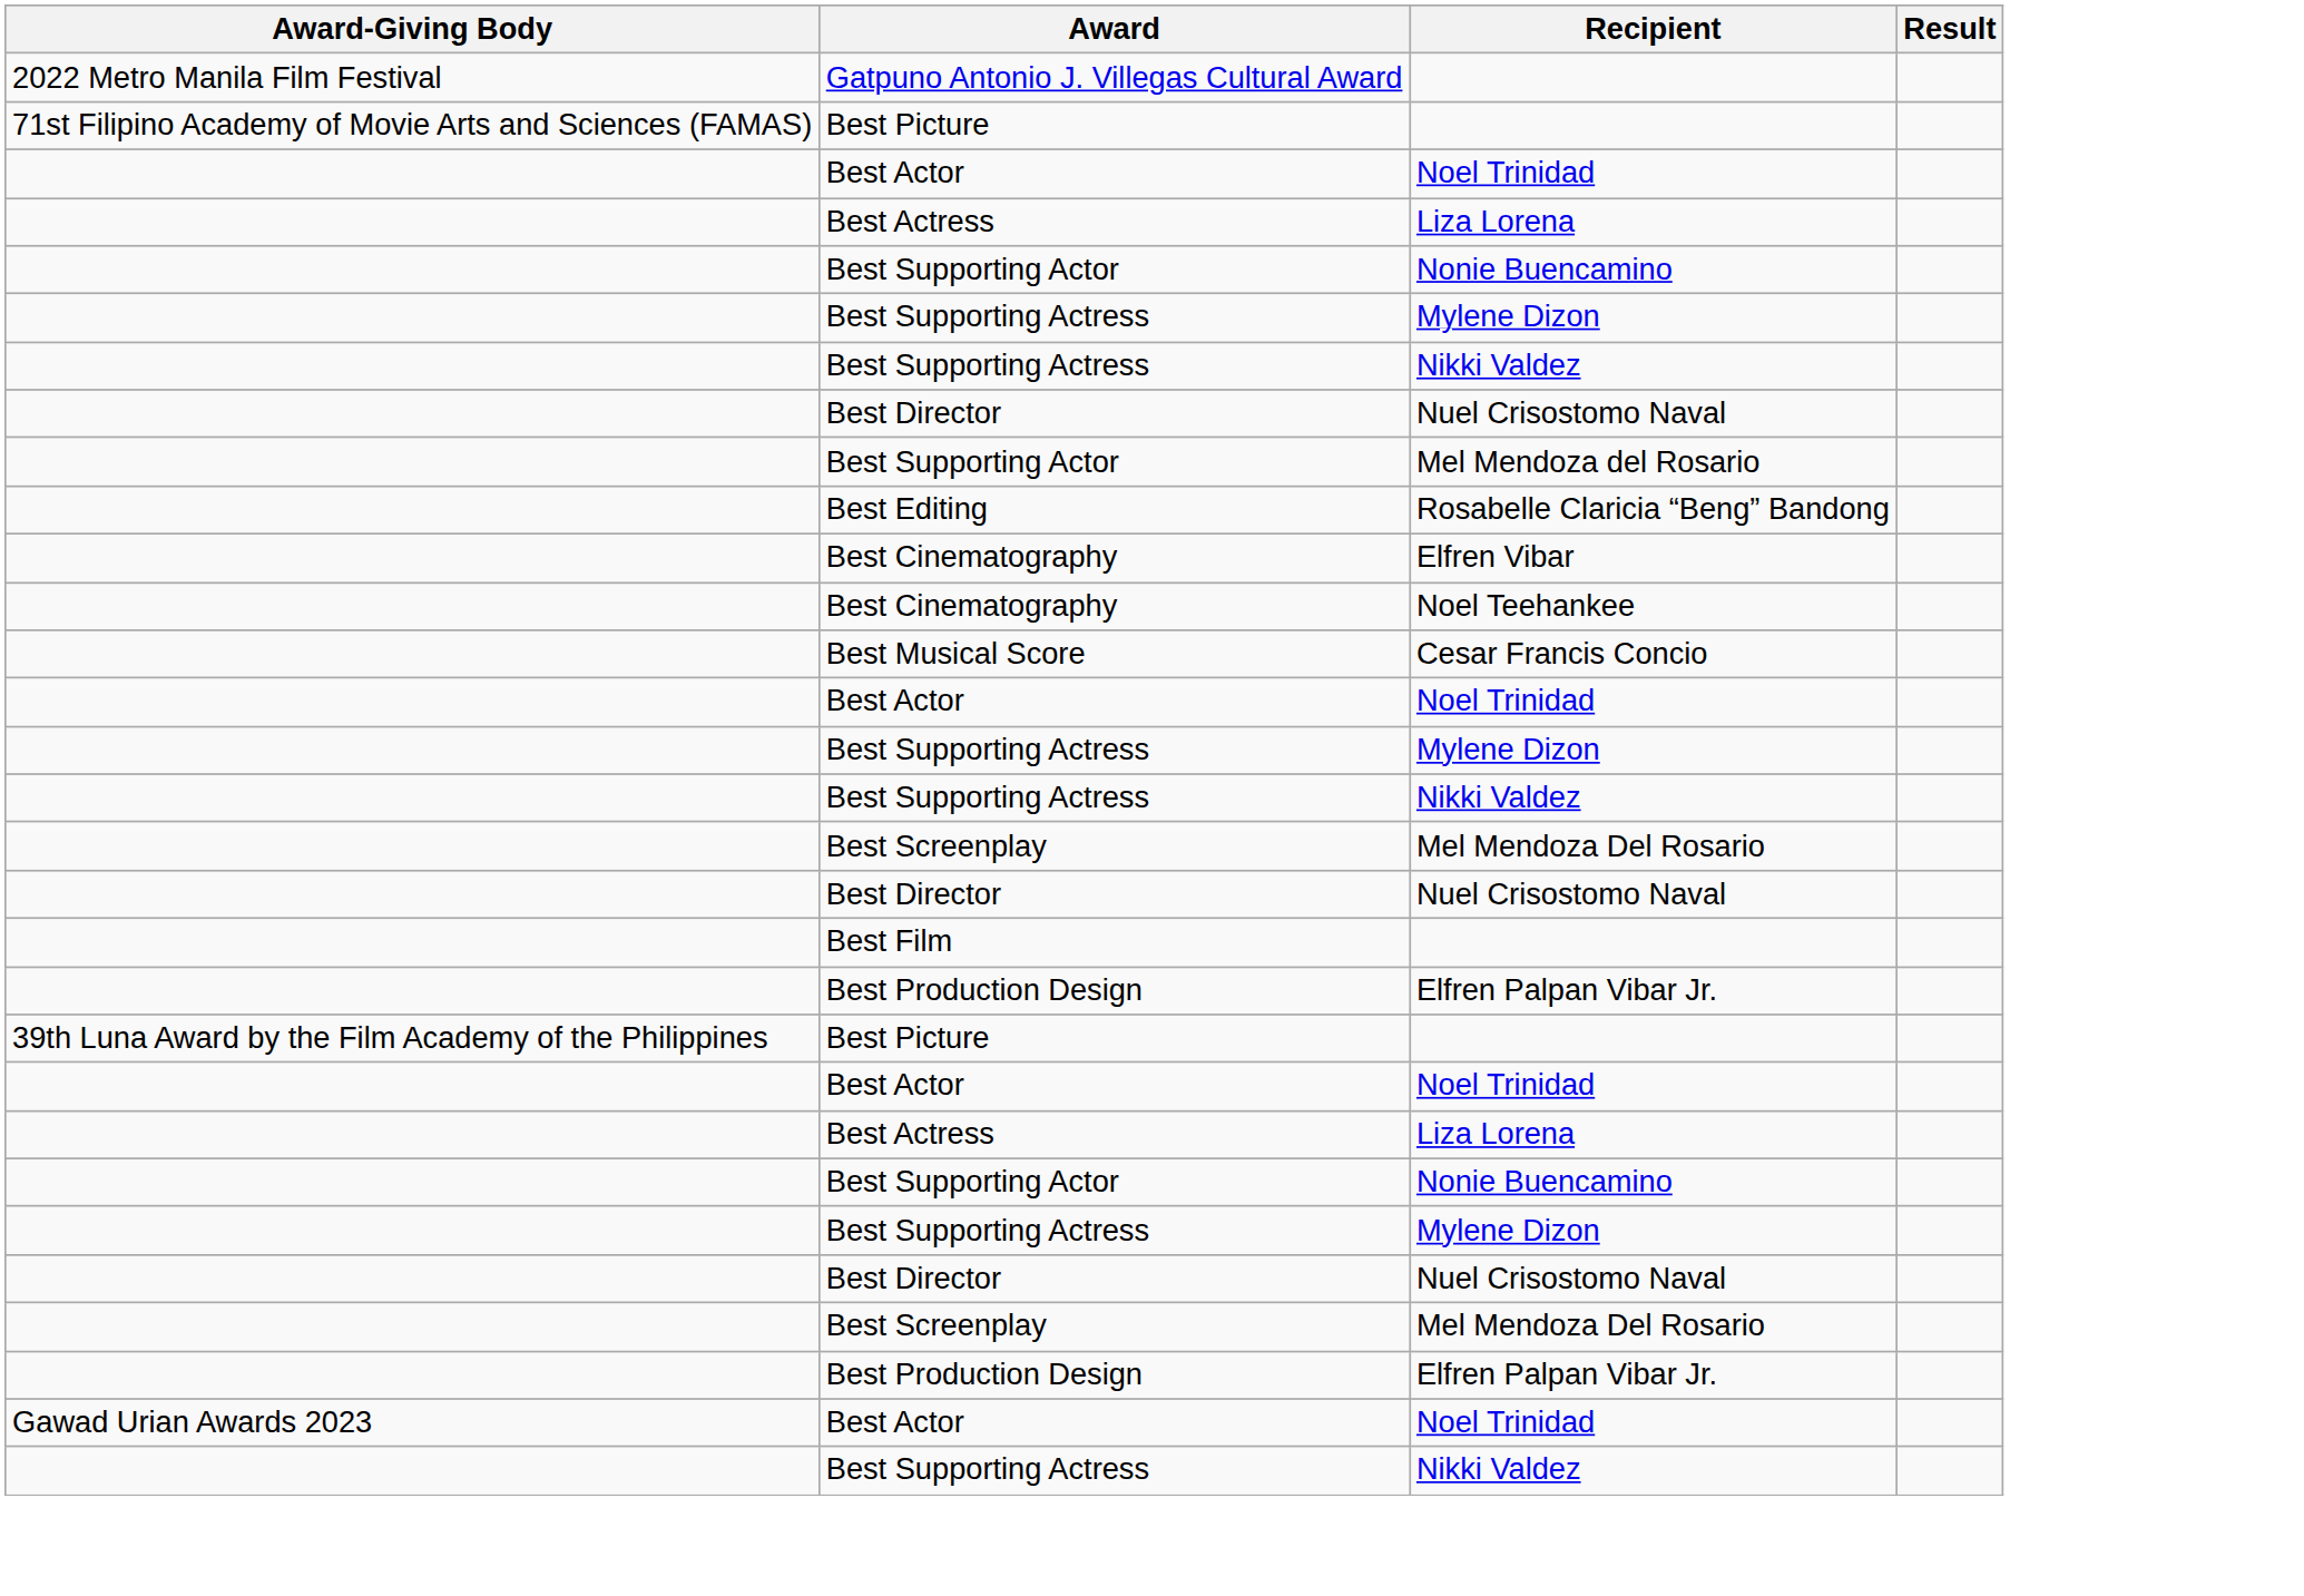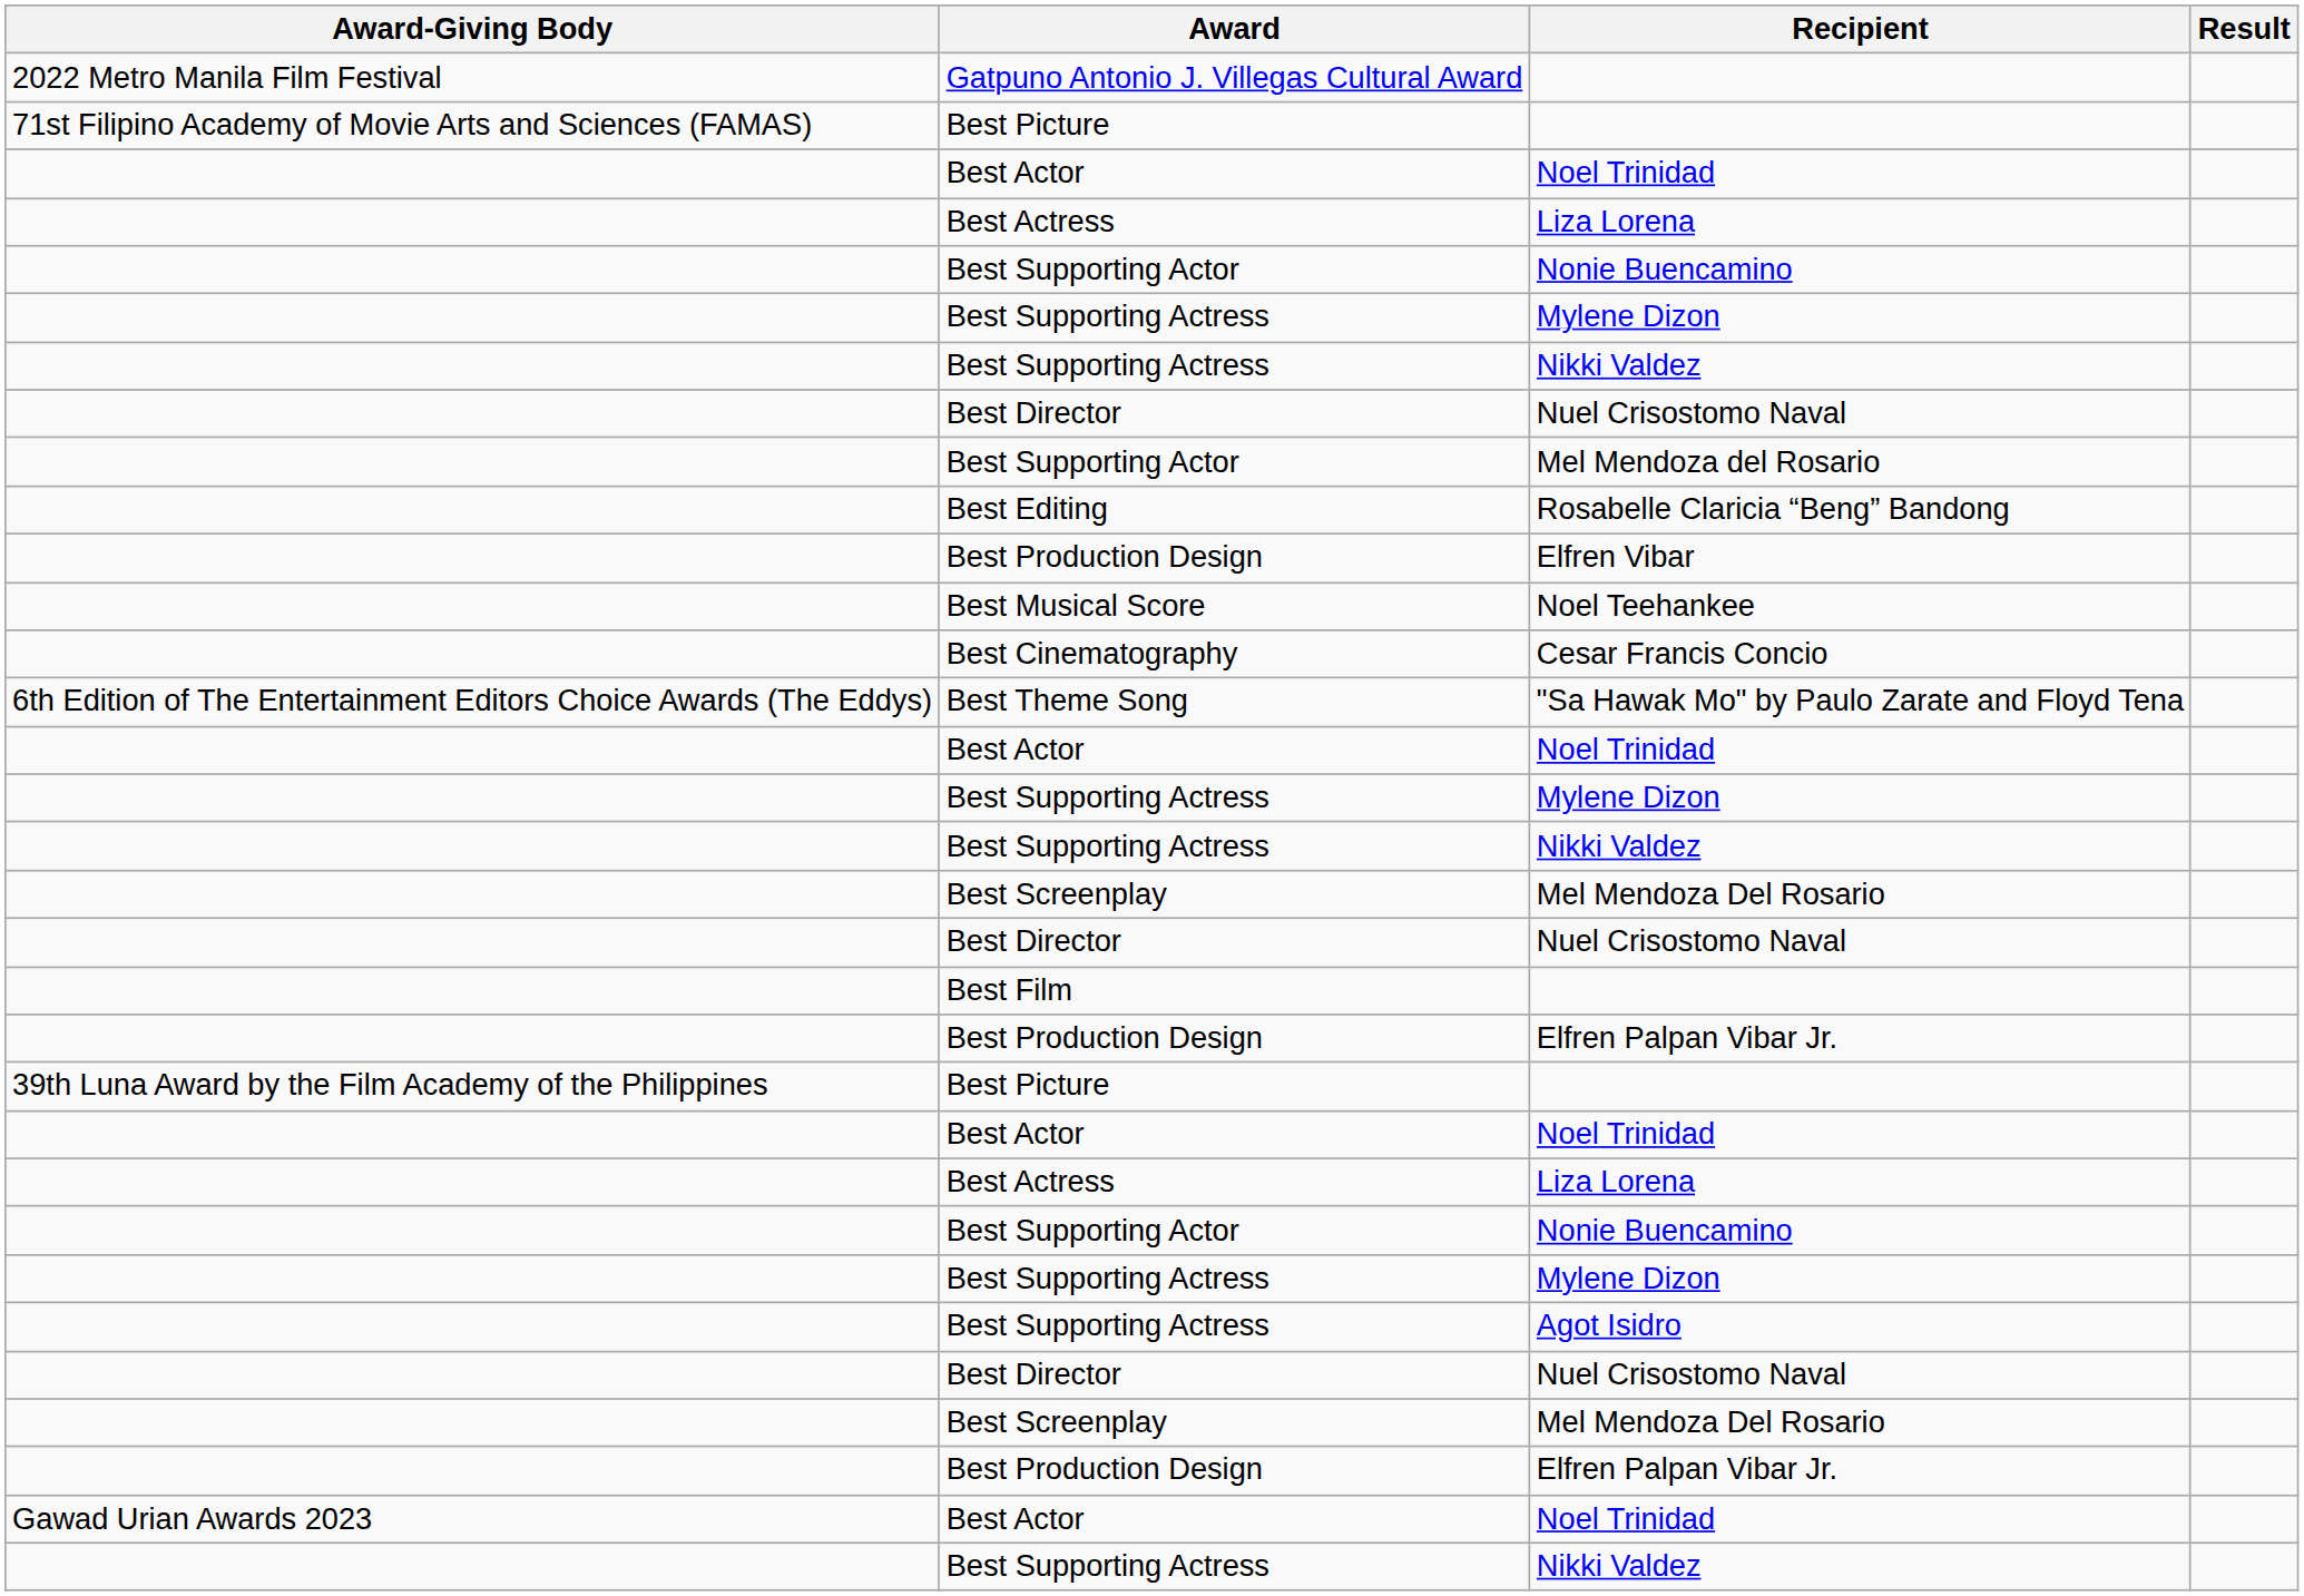Elfren Vibar | Award: Best Cinematography -> Best Production Design
Noel Teehankee | Award: Best Cinematography -> Best Musical Score
Cesar Francis Concio | Award: Best Musical Score -> Best Cinematography
+ row: 6th Edition of The Entertainment Editors Choice Awards (The Eddys) | Best Theme Song | "Sa Hawak Mo" by Paulo Zarate and Floyd Tena
+ row: Best Supporting Actress | Agot Isidro
